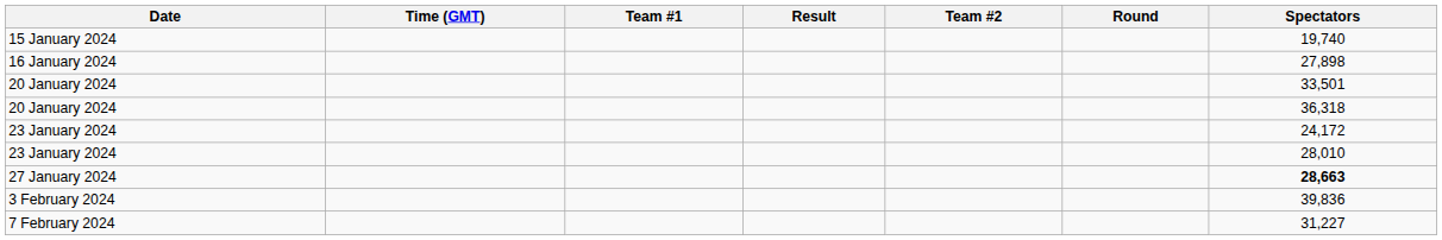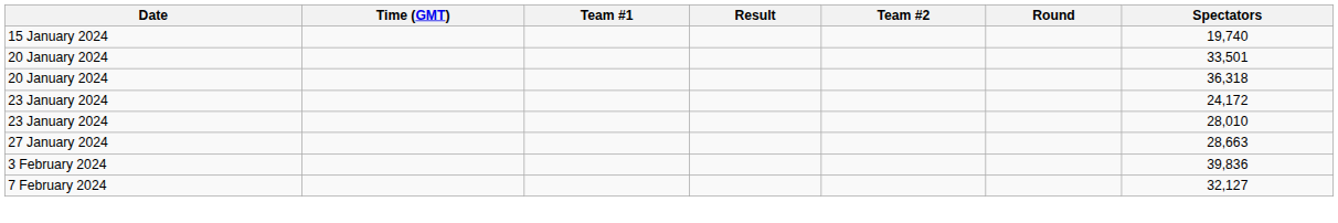- row: 16 January 2024 | 27,898
27 January 2024 | Spectators: bold -> normal
7 February 2024 | Spectators: 31,227 -> 32,127
